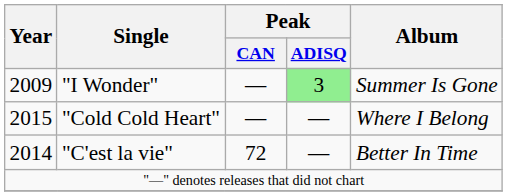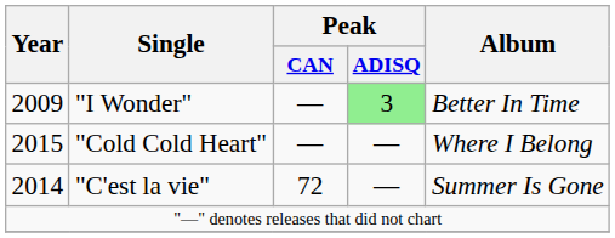"I Wonder" | Album: Summer Is Gone -> Better In Time
"C'est la vie" | Album: Better In Time -> Summer Is Gone
